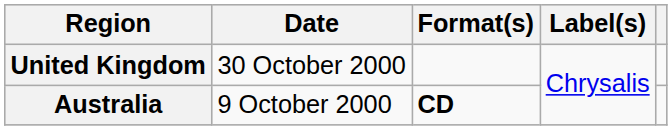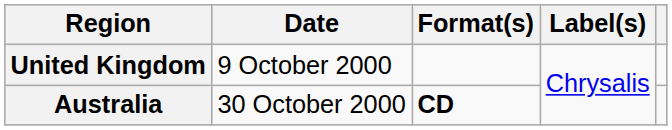United Kingdom | Date: 30 October 2000 -> 9 October 2000
Australia | Date: 9 October 2000 -> 30 October 2000
